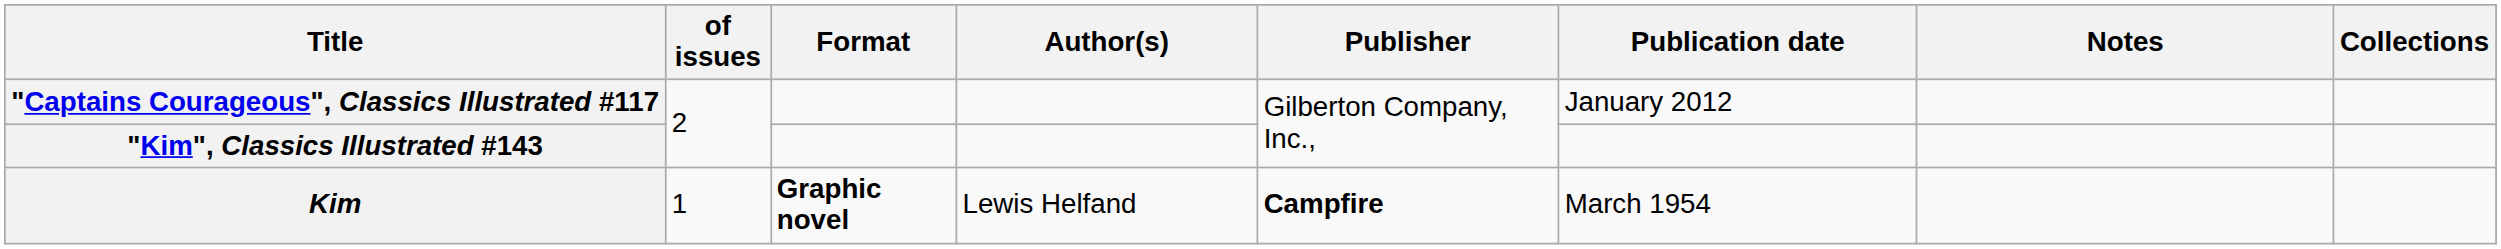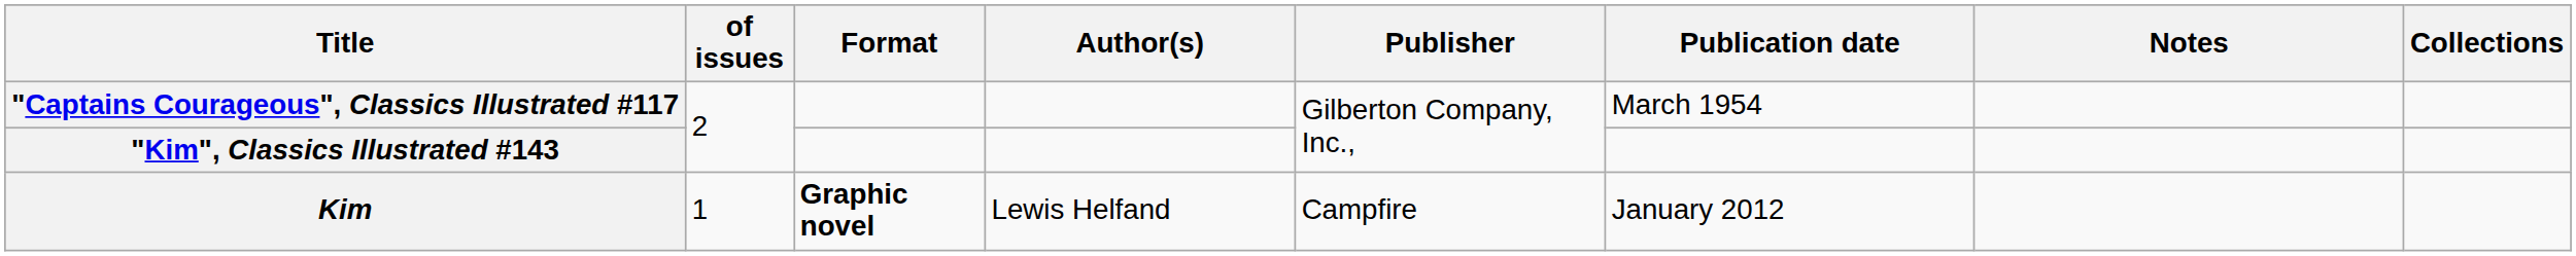"Captains Courageous", Classics Illustrated #117 | Publication date: January 2012 -> March 1954
Kim | Publisher: bold -> normal
Kim | Publication date: March 1954 -> January 2012
